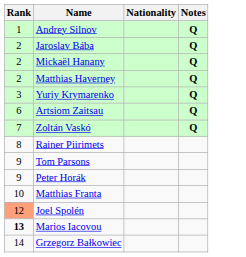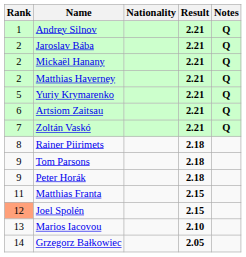+ column: Result | 2.21 | 2.21 | 2.21 | 2.21 | 2.21 | 2.21 | 2.21 | 2.18 | 2.18 | 2.18 | 2.15 | 2.15 | 2.10 | 2.05
Yuriy Krymarenko | Rank: 3 -> 5
Matthias Franta | Rank: 10 -> 11
Marios Iacovou | Rank: bold -> normal
